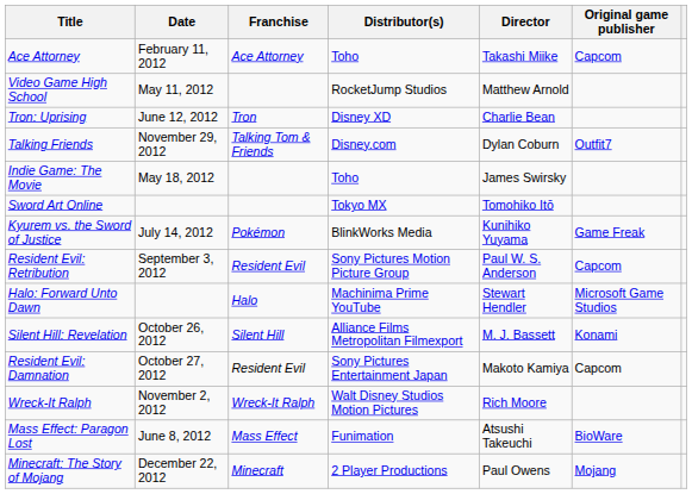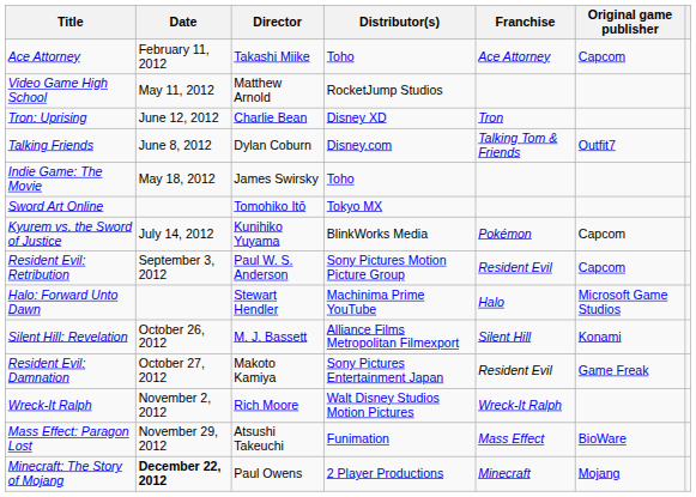columns swapped: Director <-> Franchise
Talking Friends | Date: November 29, 2012 -> June 8, 2012
Kyurem vs. the Sword of Justice | Original game publisher: Game Freak -> Capcom
Resident Evil: Damnation | Original game publisher: Capcom -> Game Freak
Mass Effect: Paragon Lost | Date: June 8, 2012 -> November 29, 2012
Minecraft: The Story of Mojang | Date: normal -> bold
